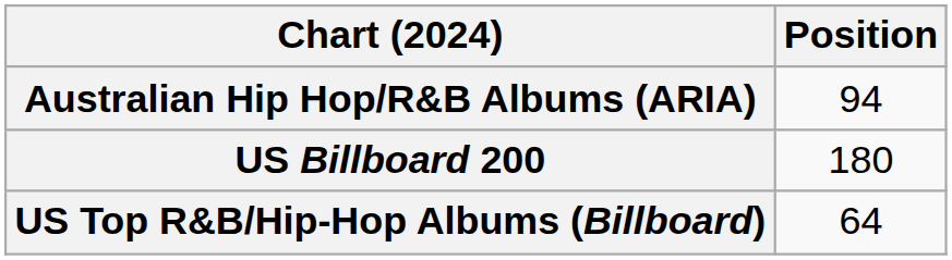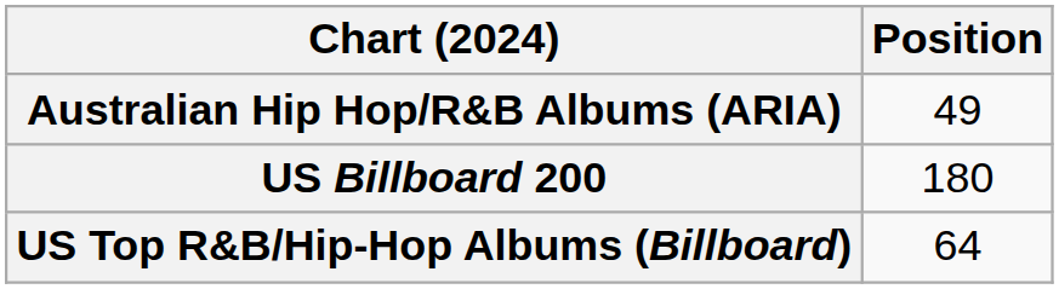Australian Hip Hop/R&B Albums (ARIA) | Position: 94 -> 49
